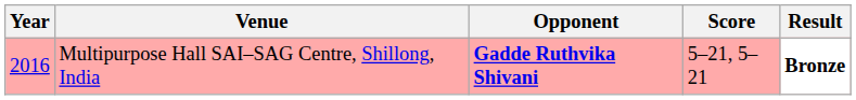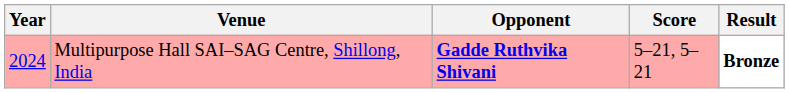Multipurpose Hall SAI–SAG Centre, Shillong, India | Year: 2016 -> 2024
